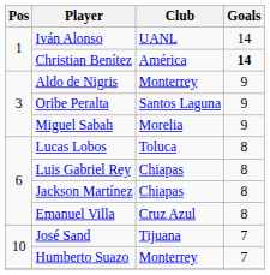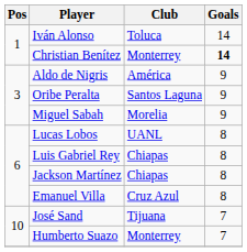Iván Alonso | Club: UANL -> Toluca
Christian Benítez | Club: América -> Monterrey
Aldo de Nigris | Club: Monterrey -> América
Lucas Lobos | Club: Toluca -> UANL
